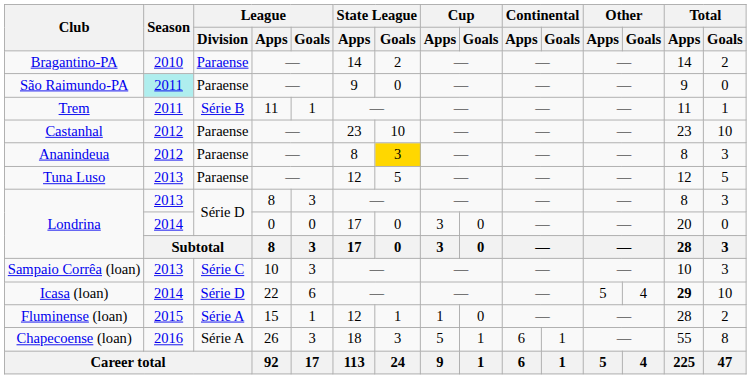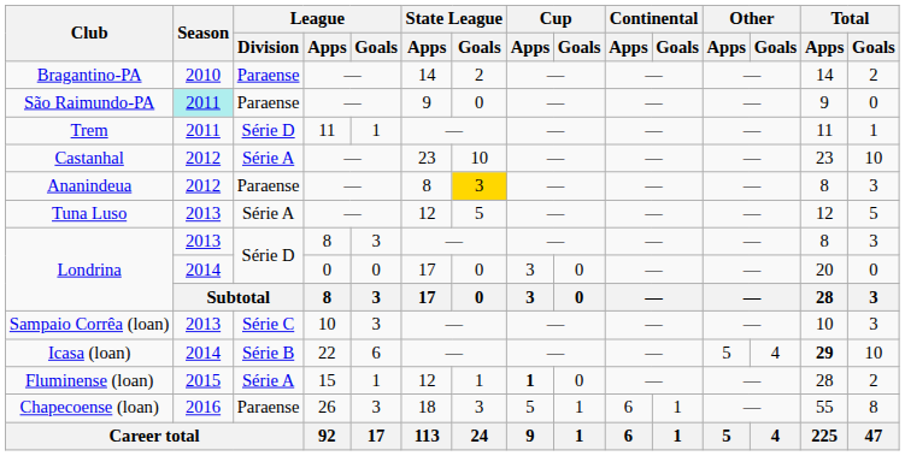Trem | League / Division: Série B -> Série D
Castanhal | League / Division: Paraense -> Série A
Tuna Luso | League / Division: Paraense -> Série A
Icasa (loan) | League / Division: Série D -> Série B
Fluminense (loan) | Cup / Apps: normal -> bold
Chapecoense (loan) | League / Division: Série A -> Paraense
